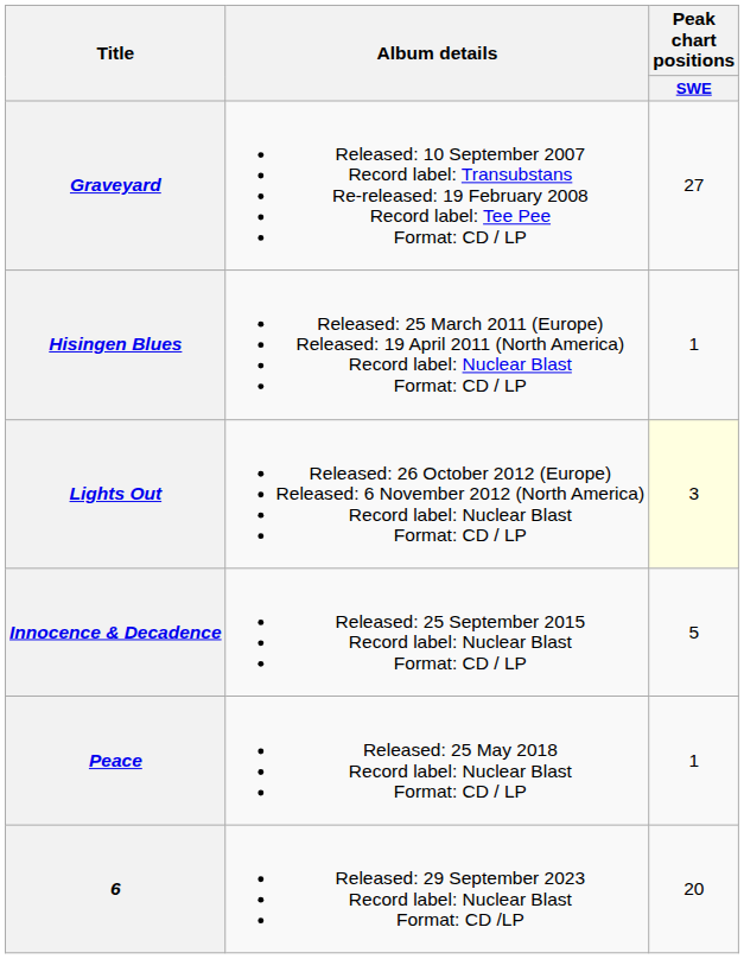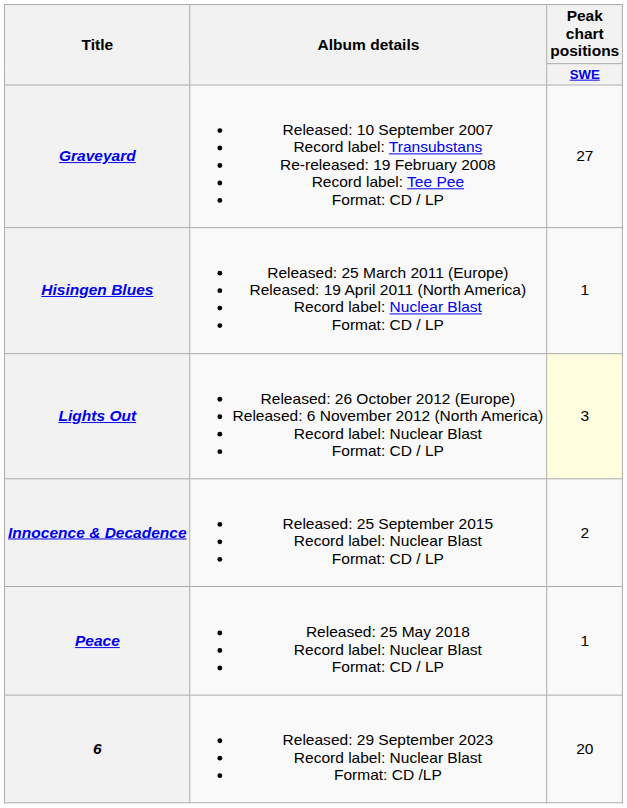Innocence & Decadence | Peak chart positions / SWE: 5 -> 2
